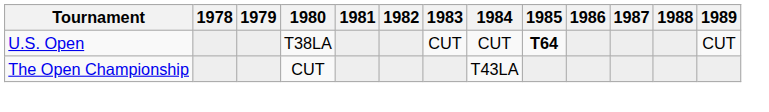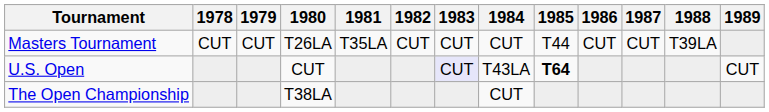+ row: Masters Tournament | CUT | CUT | T26LA | T35LA | CUT | CUT | CUT | T44 | CUT | CUT | T39LA
U.S. Open | 1980: T38LA -> CUT
U.S. Open | 1983: no background -> lavender background
U.S. Open | 1984: CUT -> T43LA
The Open Championship | 1980: CUT -> T38LA
The Open Championship | 1984: T43LA -> CUT
